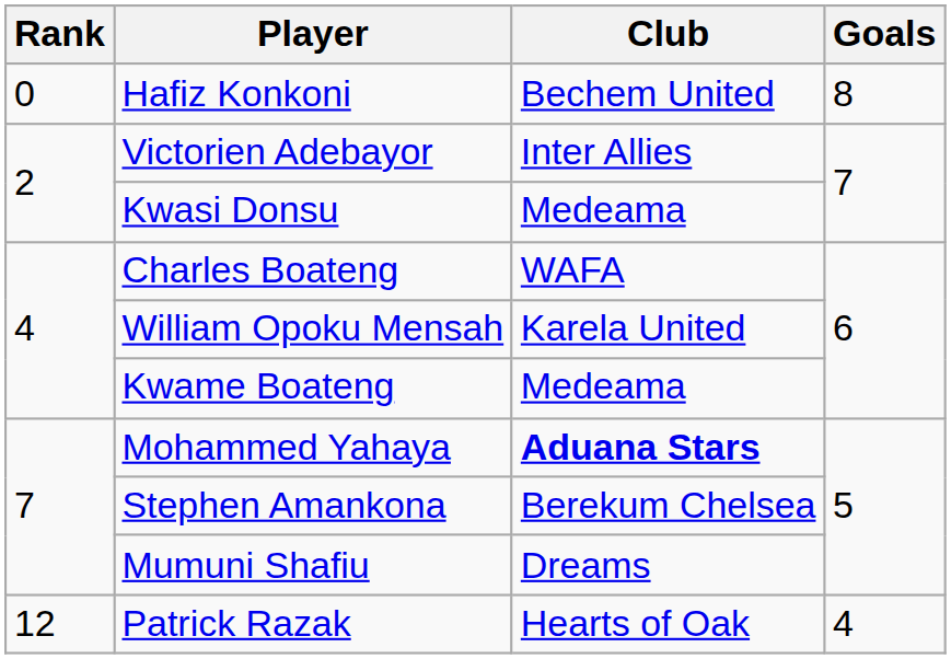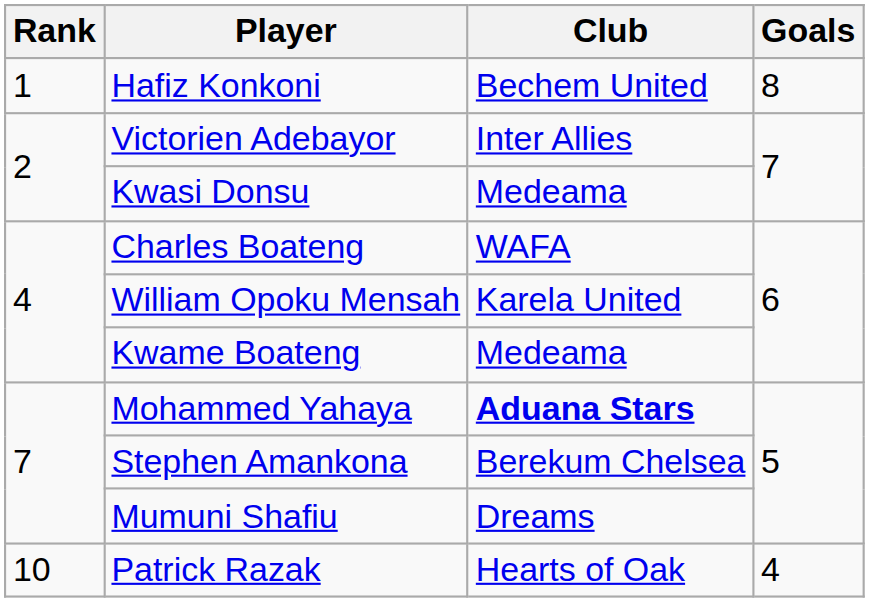Hafiz Konkoni | Rank: 0 -> 1
Patrick Razak | Rank: 12 -> 10
